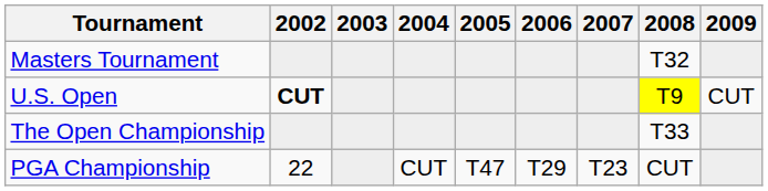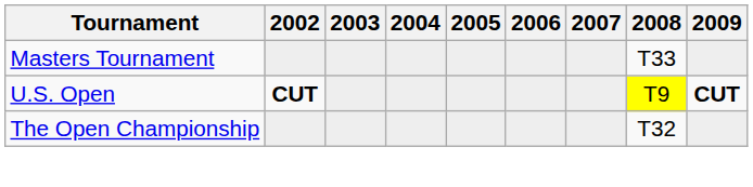Masters Tournament | 2008: T32 -> T33
U.S. Open | 2009: normal -> bold
The Open Championship | 2008: T33 -> T32
- row: PGA Championship | 22 | CUT | T47 | T29 | T23 | CUT
